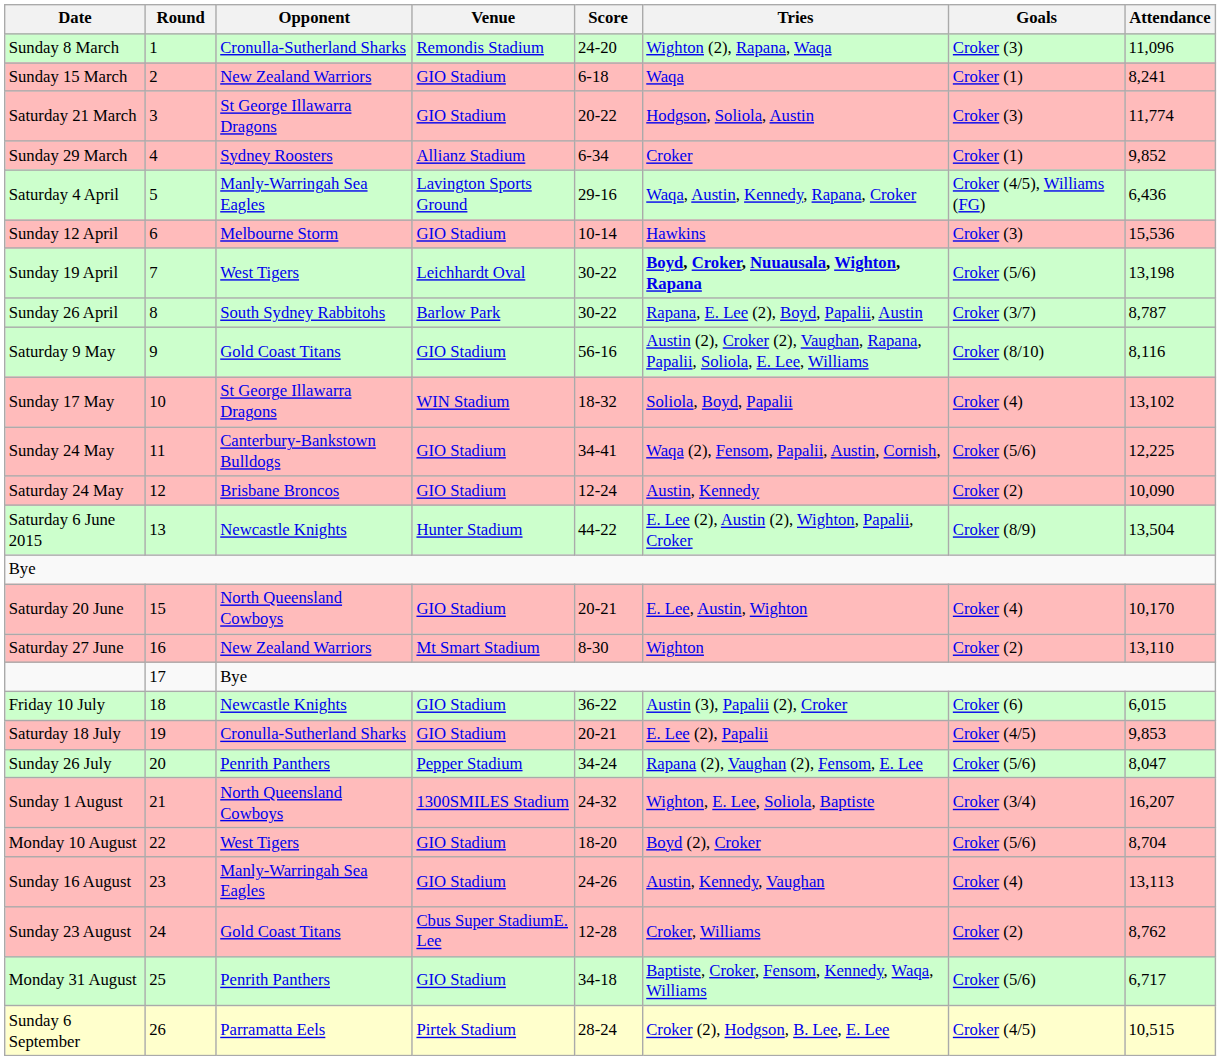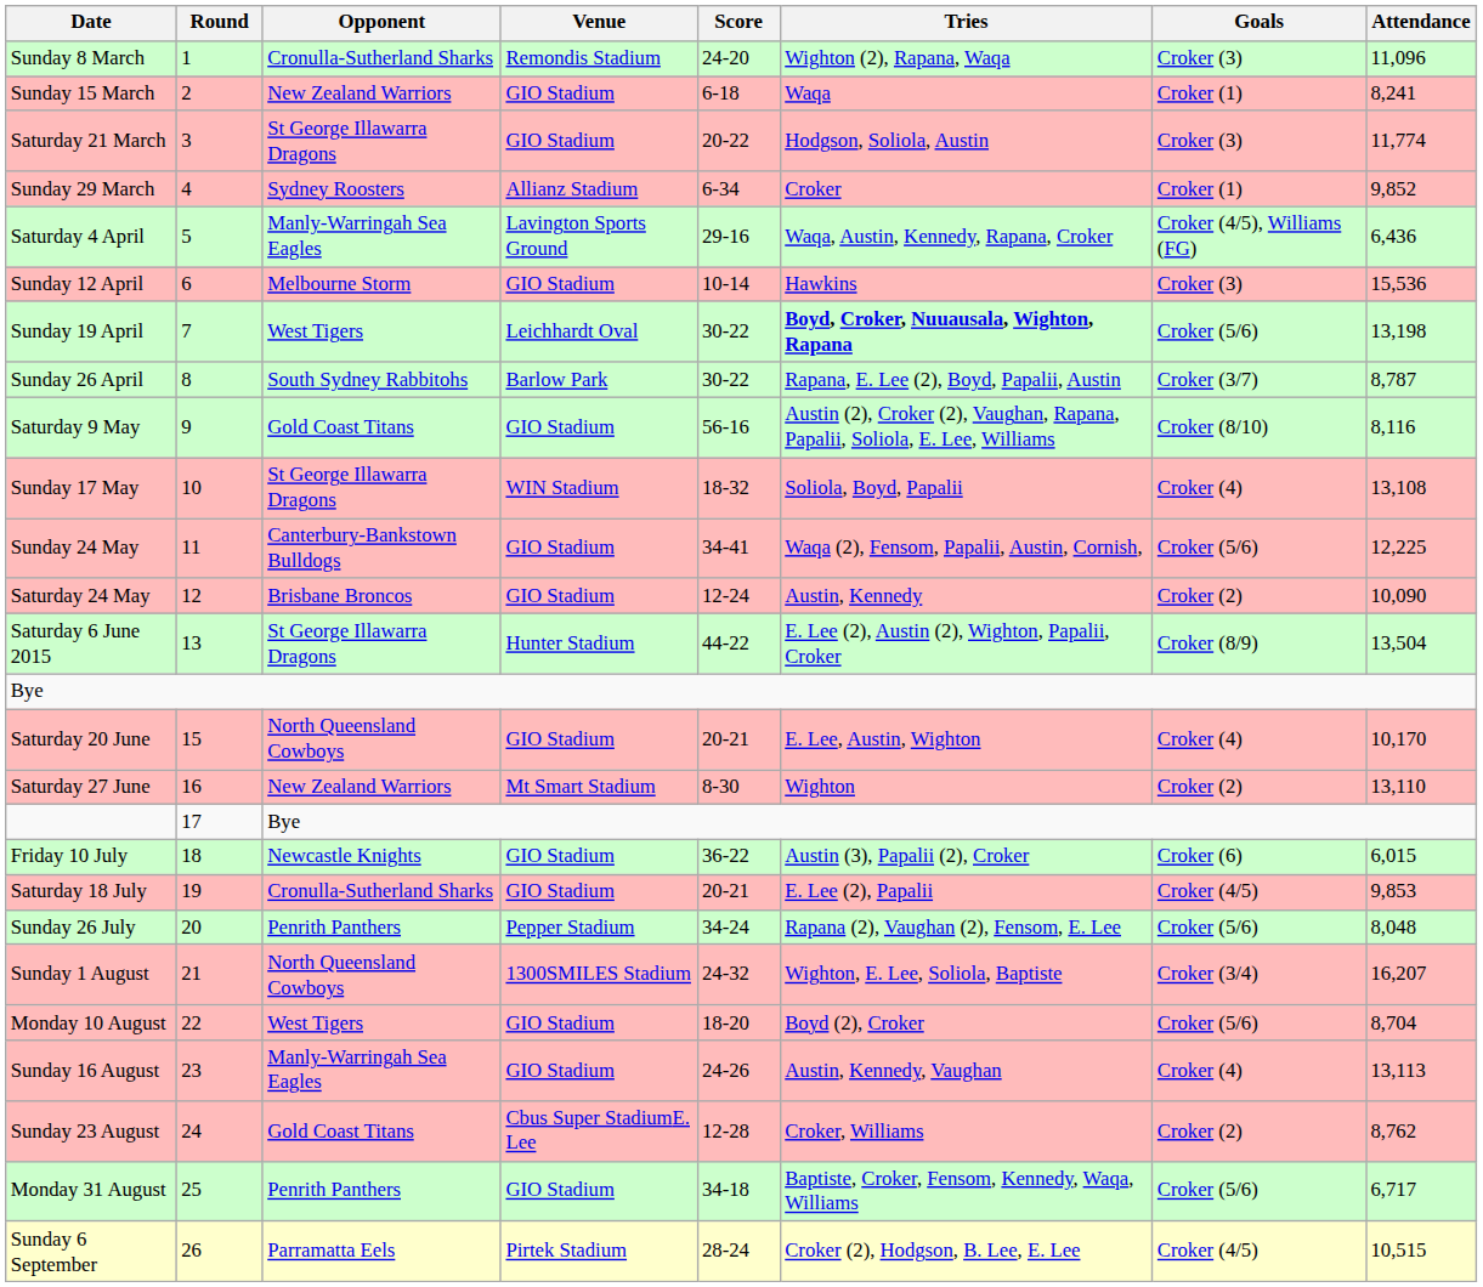Sunday 17 May | Attendance: 13,102 -> 13,108
Saturday 6 June 2015 | Opponent: Newcastle Knights -> St George Illawarra Dragons
Sunday 26 July | Attendance: 8,047 -> 8,048
